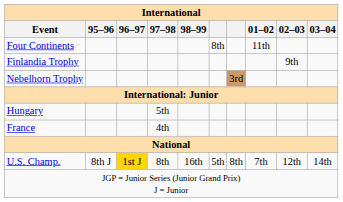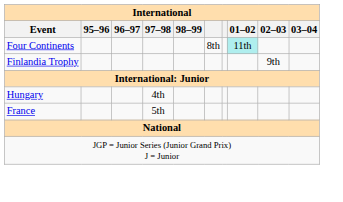Four Continents | 01–02: no background -> paleturquoise background
- row: Nebelhorn Trophy | 3rd
Hungary | 97–98: 5th -> 4th
France | 97–98: 4th -> 5th
- row: U.S. Champ. | 8th J | 1st J | 8th | 16th | 5th | 8th | 7th | 12th | 14th
